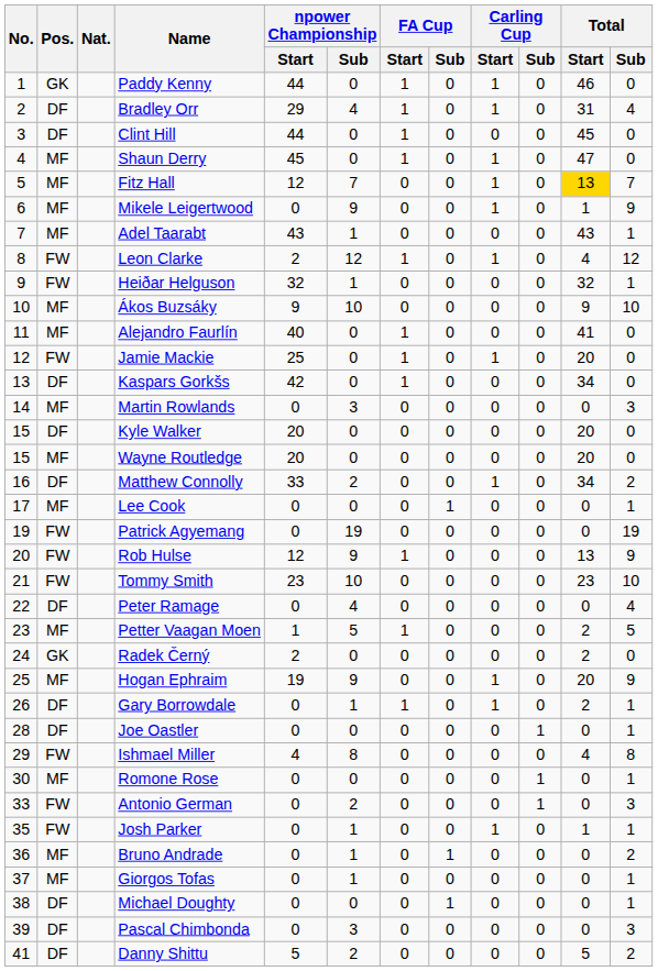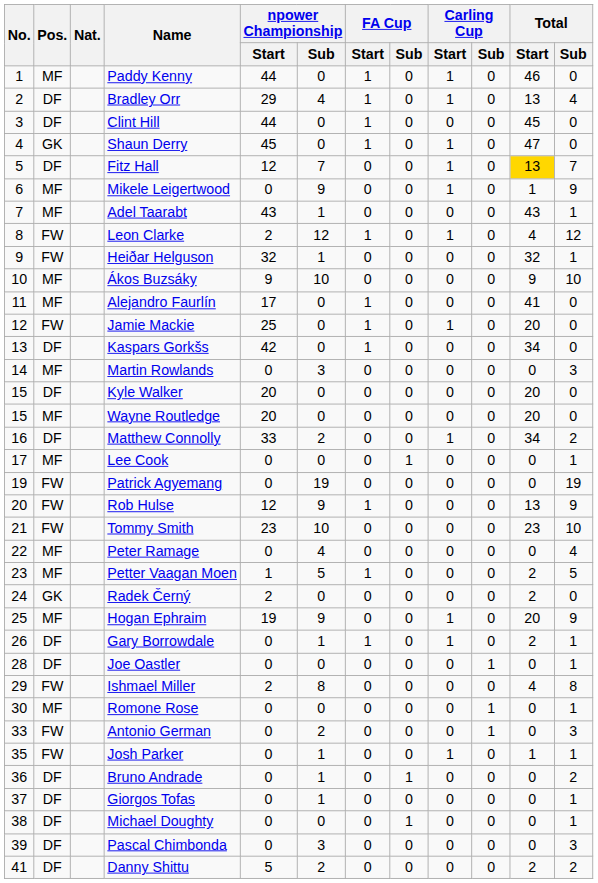Paddy Kenny | Pos.: GK -> MF
Bradley Orr | Total / Start: 31 -> 13
Shaun Derry | Pos.: MF -> GK
Fitz Hall | Pos.: MF -> DF
Alejandro Faurlín | npower Championship / Start: 40 -> 17
Peter Ramage | Pos.: DF -> MF
Ishmael Miller | npower Championship / Start: 4 -> 2
Bruno Andrade | Pos.: MF -> DF
Giorgos Tofas | Pos.: MF -> DF
Danny Shittu | Total / Start: 5 -> 2
